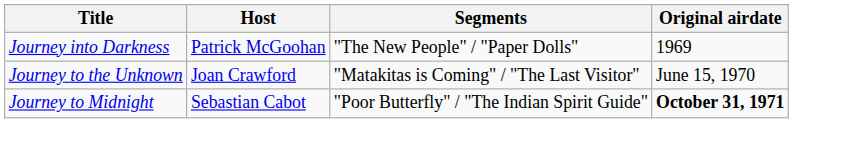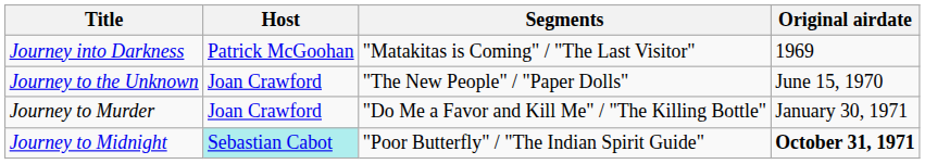Journey into Darkness | Segments: "The New People" / "Paper Dolls" -> "Matakitas is Coming" / "The Last Visitor"
Journey to the Unknown | Segments: "Matakitas is Coming" / "The Last Visitor" -> "The New People" / "Paper Dolls"
+ row: Journey to Murder | Joan Crawford | "Do Me a Favor and Kill Me" / "The Killing Bottle" | January 30, 1971
Journey to Midnight | Host: no background -> paleturquoise background
